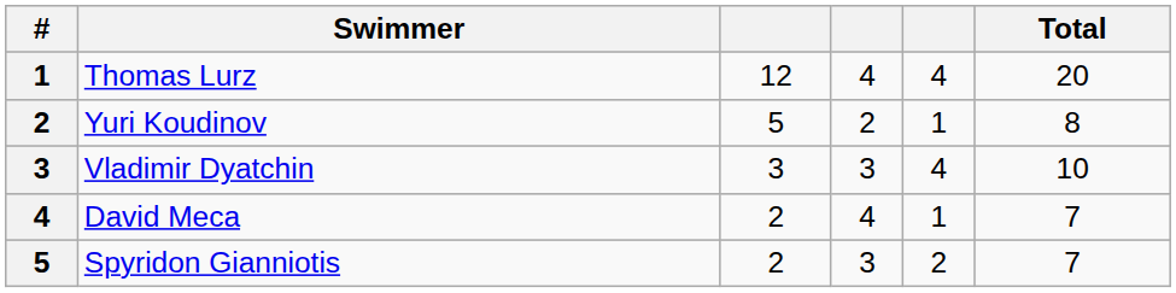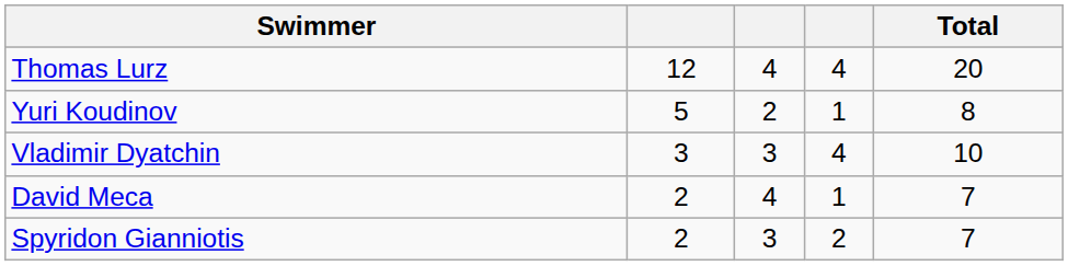- column: # | 1 | 2 | 3 | 4 | 5
